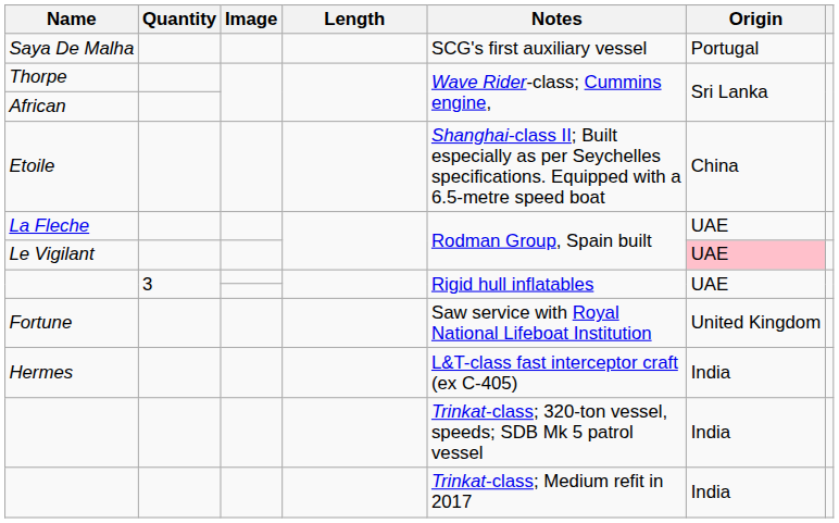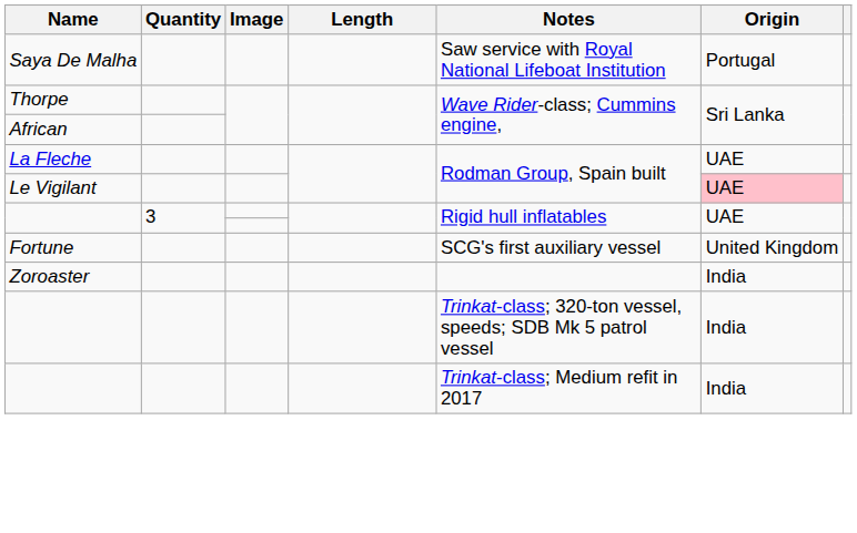Saya De Malha | Notes: SCG's first auxiliary vessel -> Saw service with Royal National Lifeboat Institution
- row: Etoile | Shanghai-class II; Built especially as per Seychelles specifications. Equipped with a 6.5-metre speed boat | China
Fortune | Notes: Saw service with Royal National Lifeboat Institution -> SCG's first auxiliary vessel
+ row: Zoroaster | India
- row: Hermes | L&T-class fast interceptor craft (ex C-405) | India
